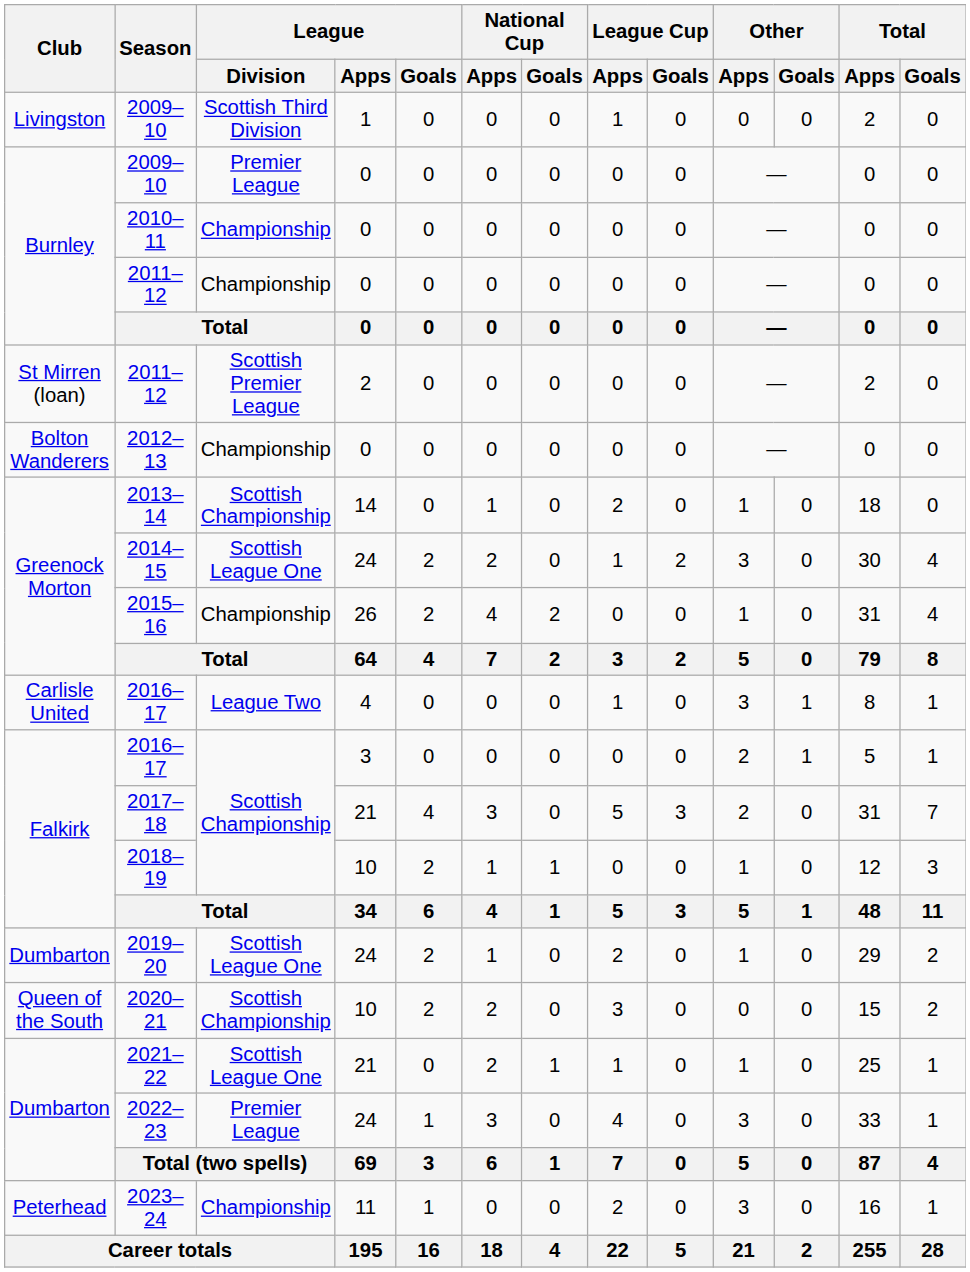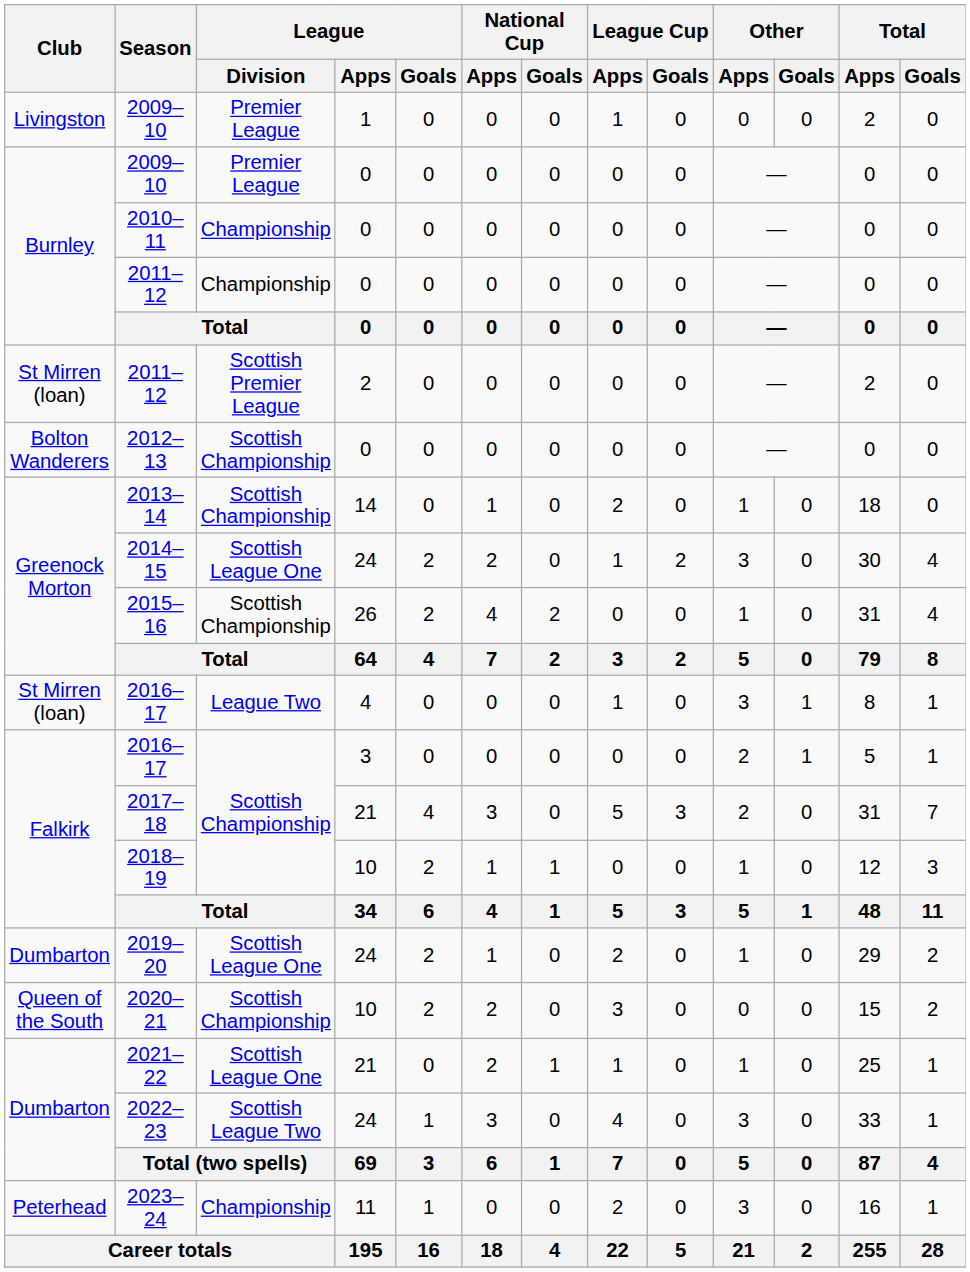2009–10 / 1 | League / Division: Scottish Third Division -> Premier League
2012–13 | League / Division: Championship -> Scottish Championship
2015–16 | League / Division: Championship -> Scottish Championship
2016–17 / 4 | Club: Carlisle United -> St Mirren (loan)
2022–23 | League / Division: Premier League -> Scottish League Two
